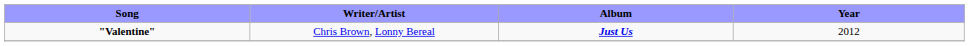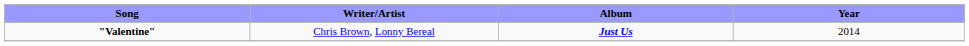"Valentine" | Year: 2012 -> 2014
